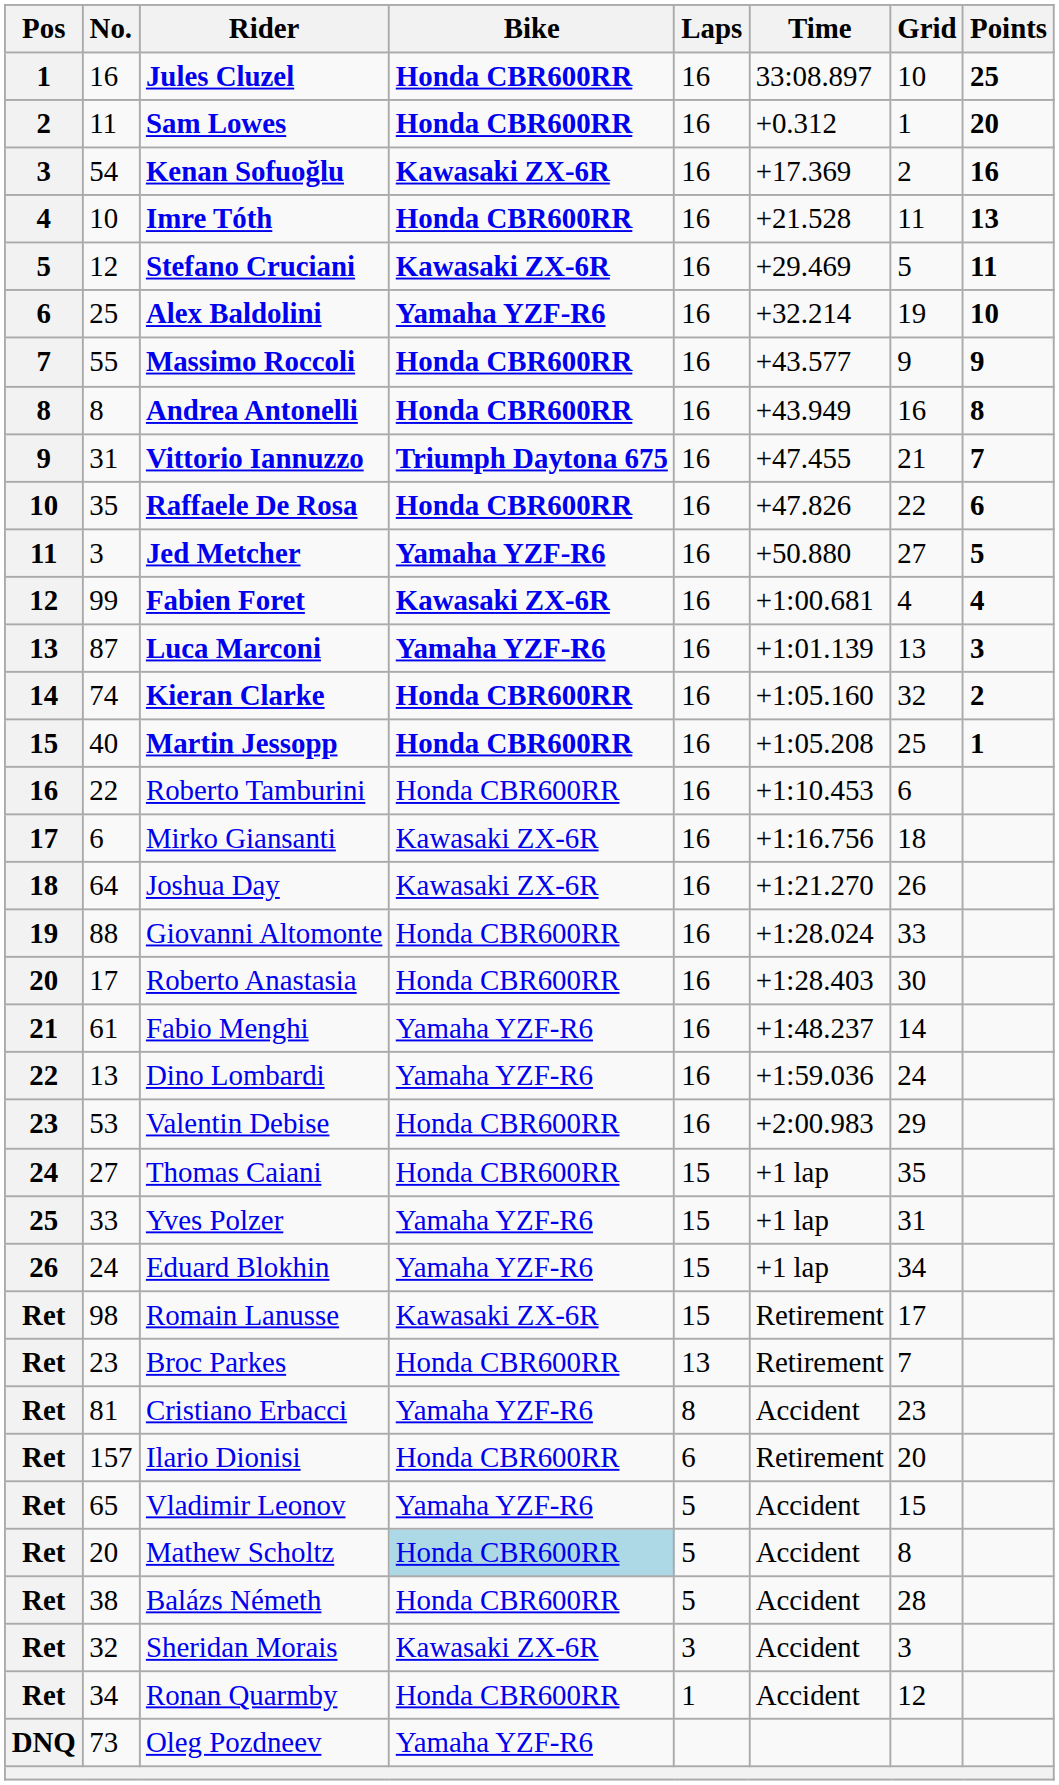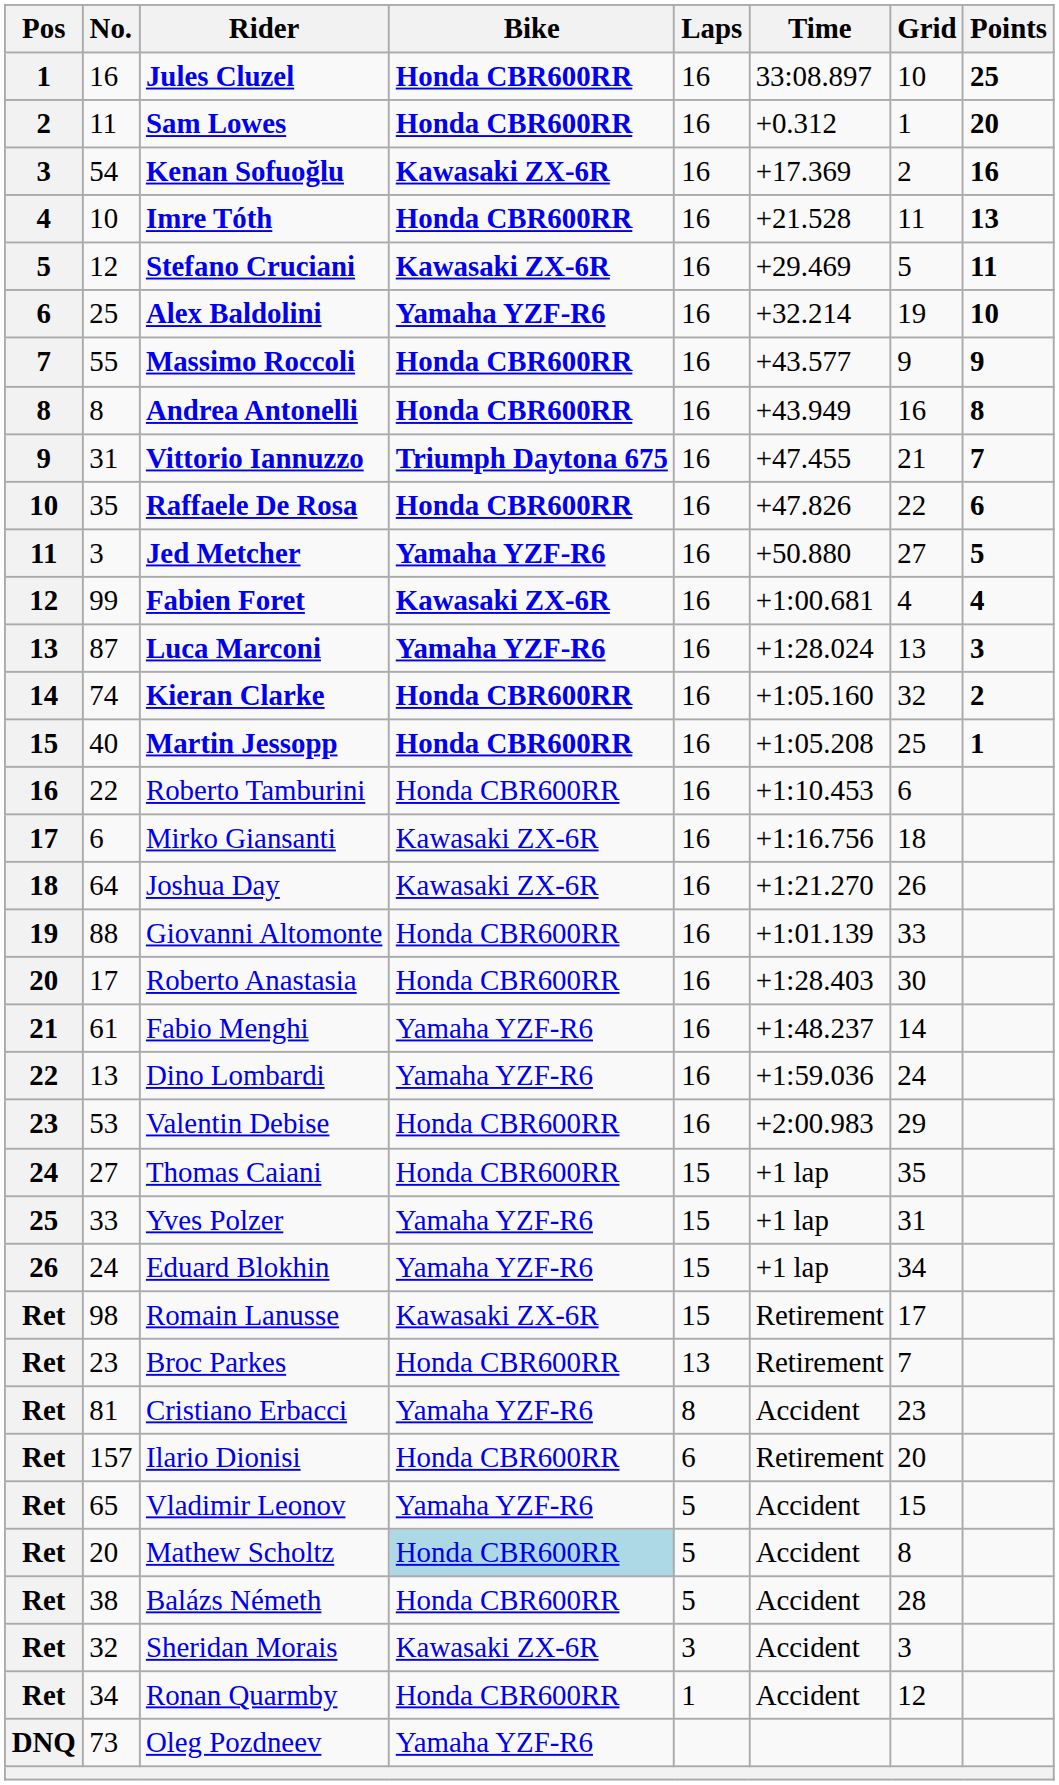Luca Marconi | Time: +1:01.139 -> +1:28.024
Giovanni Altomonte | Time: +1:28.024 -> +1:01.139
